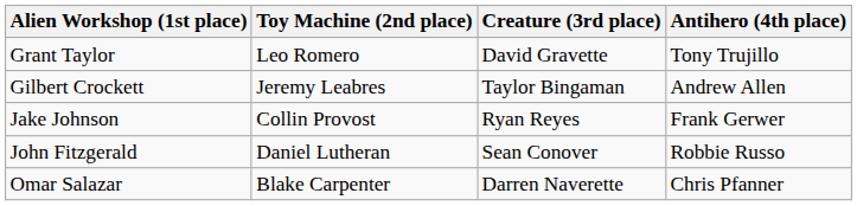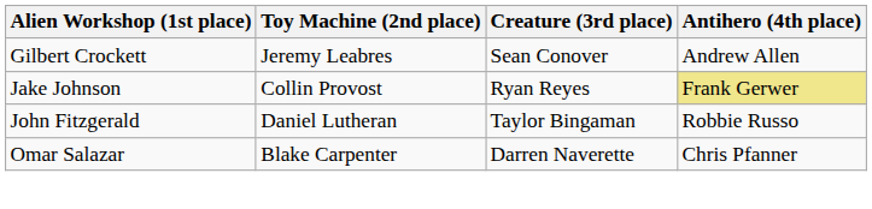- row: Grant Taylor | Leo Romero | David Gravette | Tony Trujillo
Gilbert Crockett | Creature (3rd place): Taylor Bingaman -> Sean Conover
Jake Johnson | Antihero (4th place): no background -> khaki background
John Fitzgerald | Creature (3rd place): Sean Conover -> Taylor Bingaman
